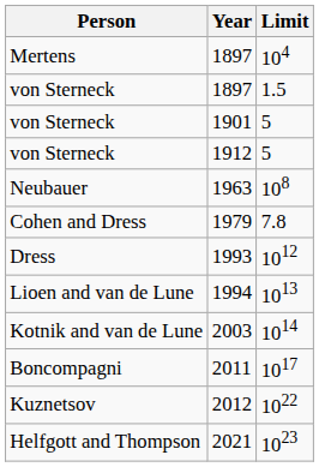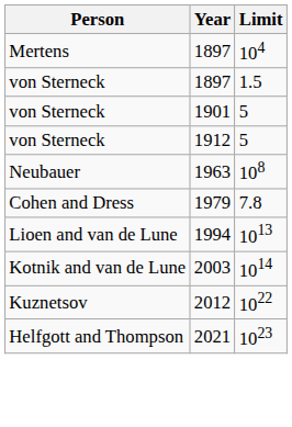- row: Dress | 1993 | 1012
- row: Boncompagni | 2011 | 1017
